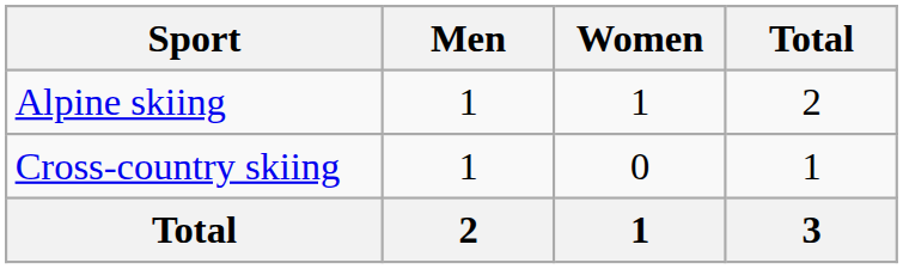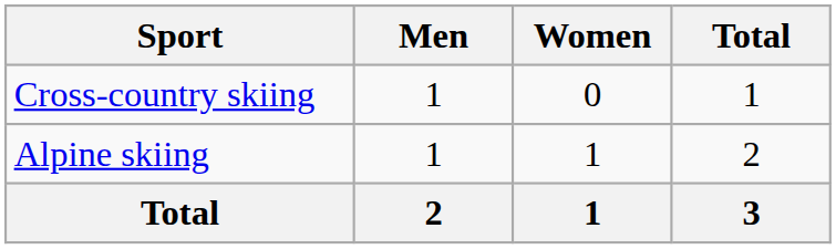rows swapped: Alpine skiing <-> Cross-country skiing
